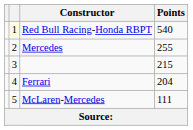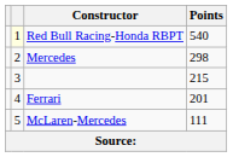Mercedes | Points: 255 -> 298
Ferrari | Points: 204 -> 201
